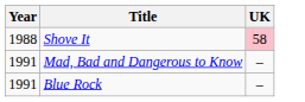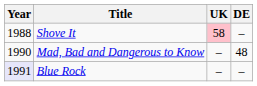+ column: DE | – | 48 | –
Mad, Bad and Dangerous to Know | Year: 1991 -> 1990
Blue Rock | Year: no background -> lavender background
